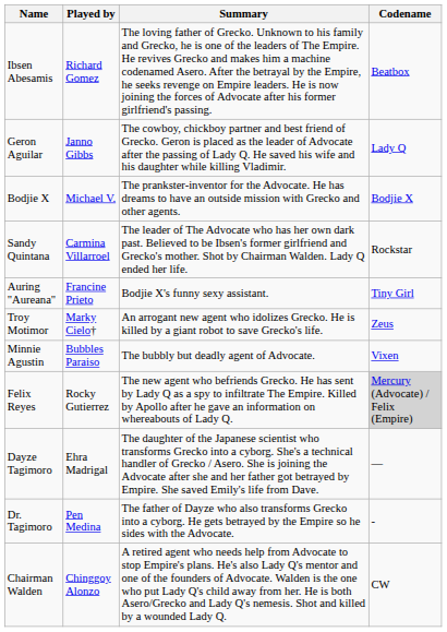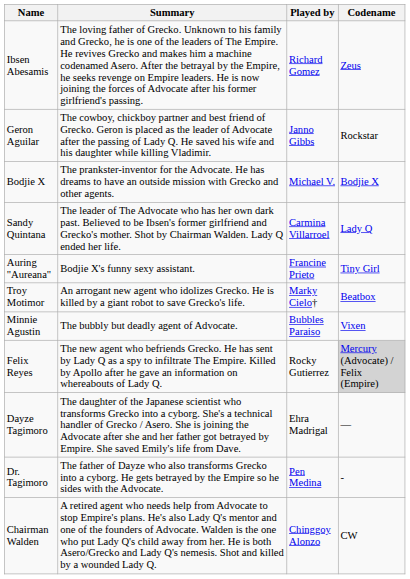columns swapped: Played by <-> Summary
Ibsen Abesamis | Codename: Beatbox -> Zeus
Geron Aguilar | Codename: Lady Q -> Rockstar
Sandy Quintana | Codename: Rockstar -> Lady Q
Troy Motimor | Codename: Zeus -> Beatbox
